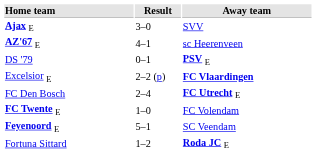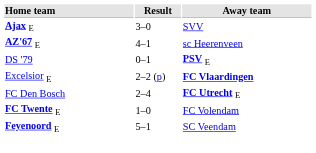- row: Fortuna Sittard | 1–2 | Roda JC E
